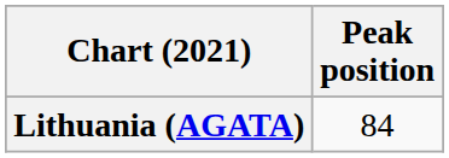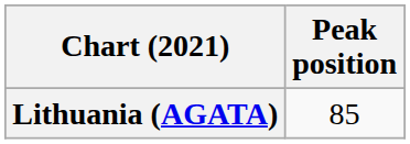Lithuania (AGATA) | Peak position: 84 -> 85
